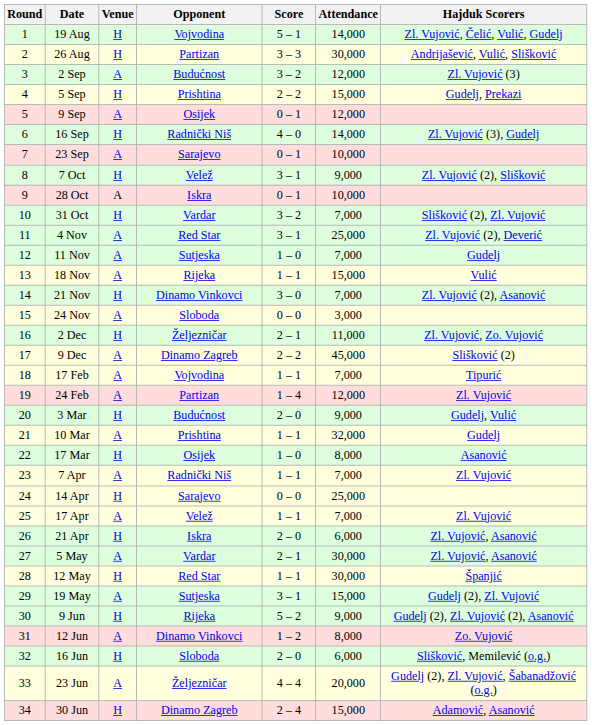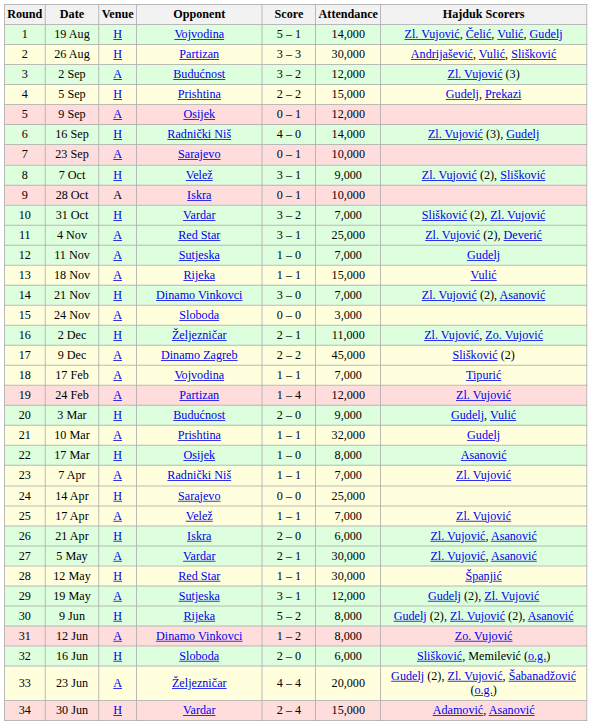19 May | Attendance: 15,000 -> 12,000
9 Jun | Attendance: 9,000 -> 8,000
30 Jun | Opponent: Dinamo Zagreb -> Vardar
